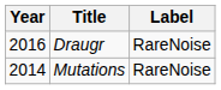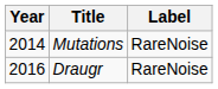rows swapped: Mutations <-> Draugr
